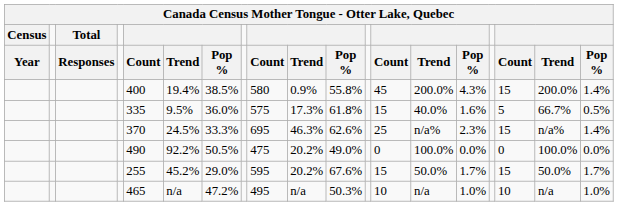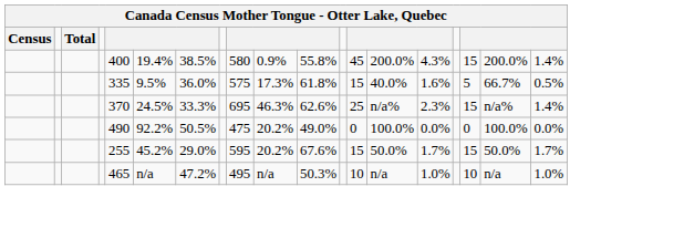- row: Year | Responses | Count | Trend | Pop % | Count | Trend | Pop % | Count | Trend | Pop % | Count | Trend | Pop %
